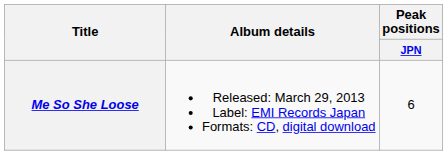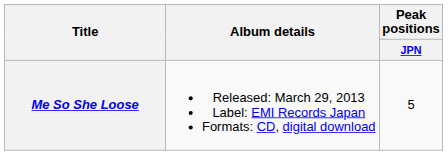Me So She Loose | Peak positions / JPN: 6 -> 5
